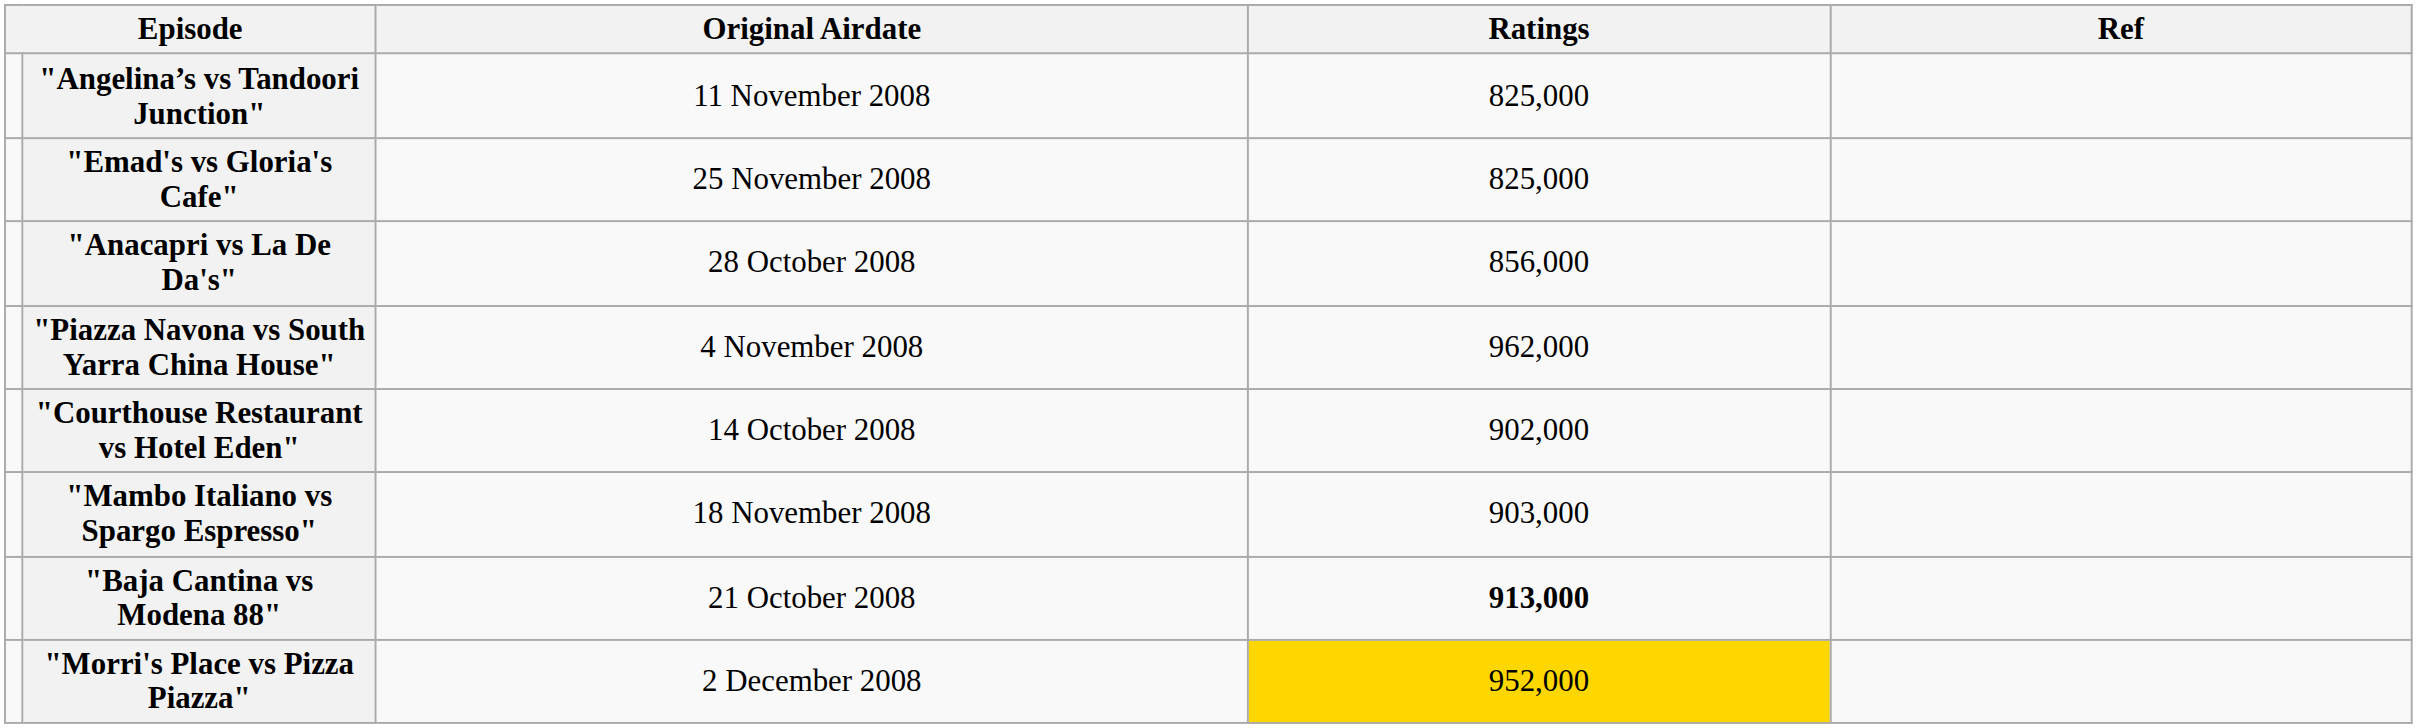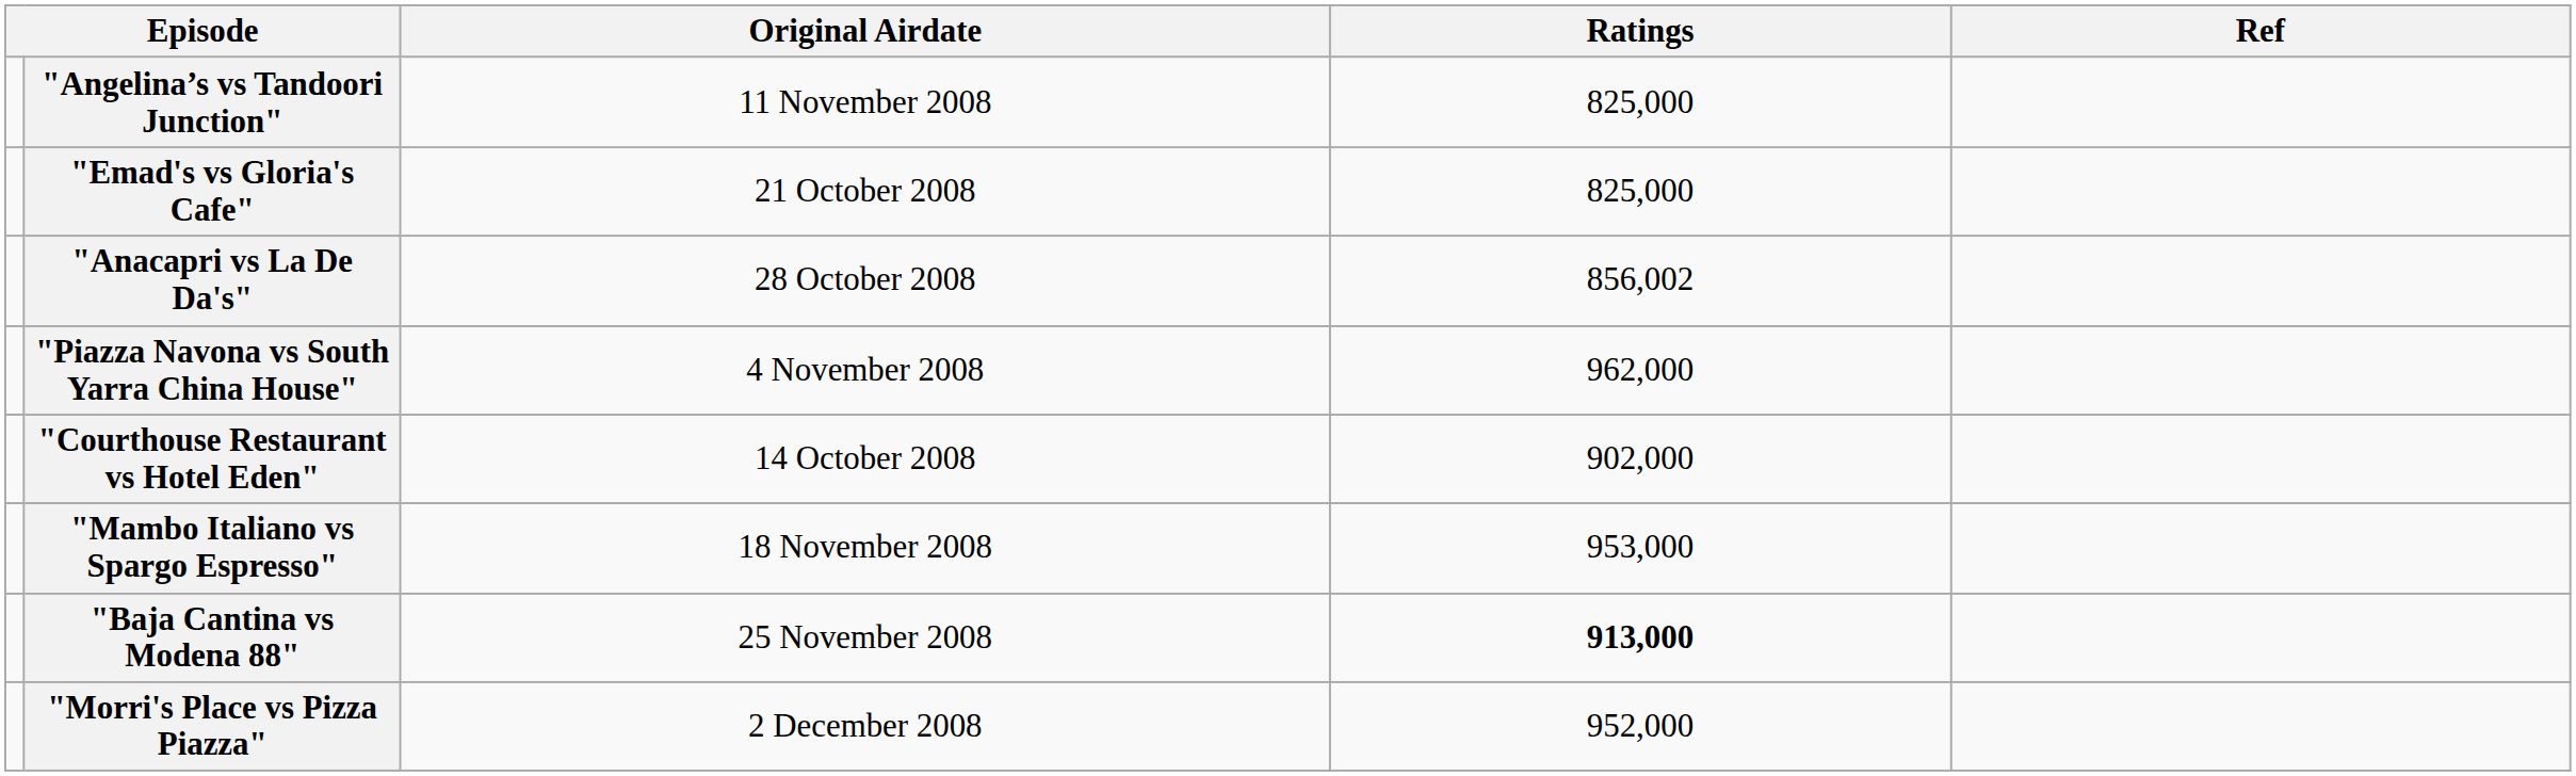"Emad's vs Gloria's Cafe" | Original Airdate: 25 November 2008 -> 21 October 2008
"Anacapri vs La De Da's" | Ratings: 856,000 -> 856,002
"Mambo Italiano vs Spargo Espresso" | Ratings: 903,000 -> 953,000
"Baja Cantina vs Modena 88" | Original Airdate: 21 October 2008 -> 25 November 2008
"Morri's Place vs Pizza Piazza" | Ratings: gold background -> no background
